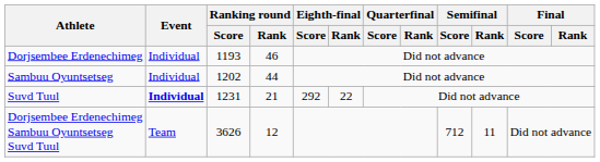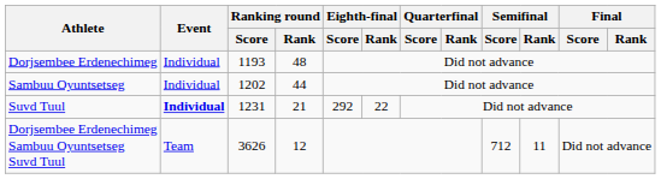Dorjsembee Erdenechimeg | Ranking round / Rank: 46 -> 48
